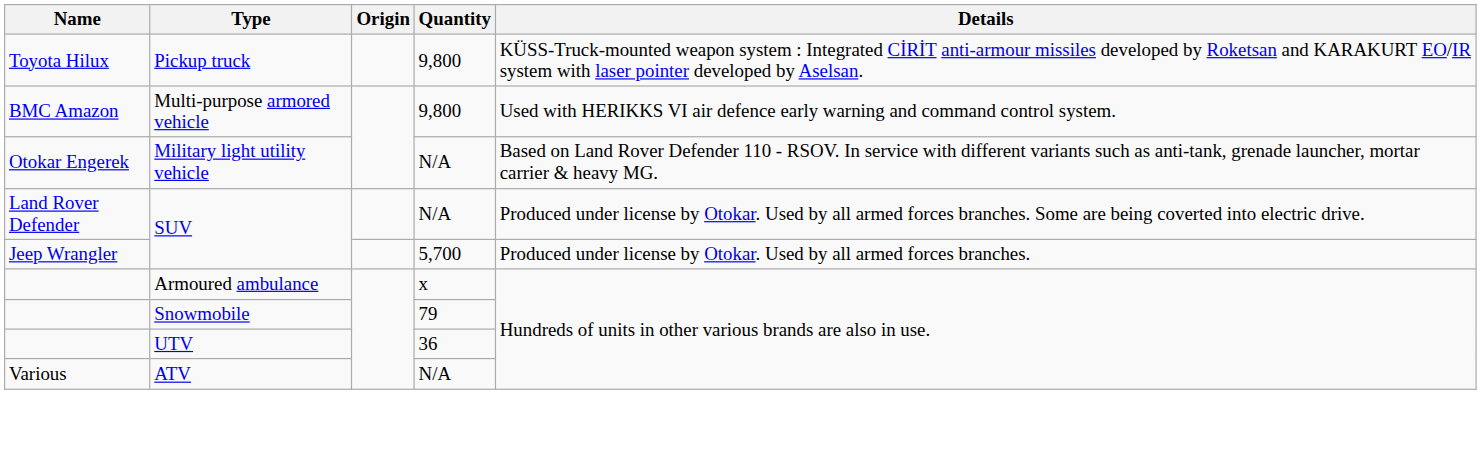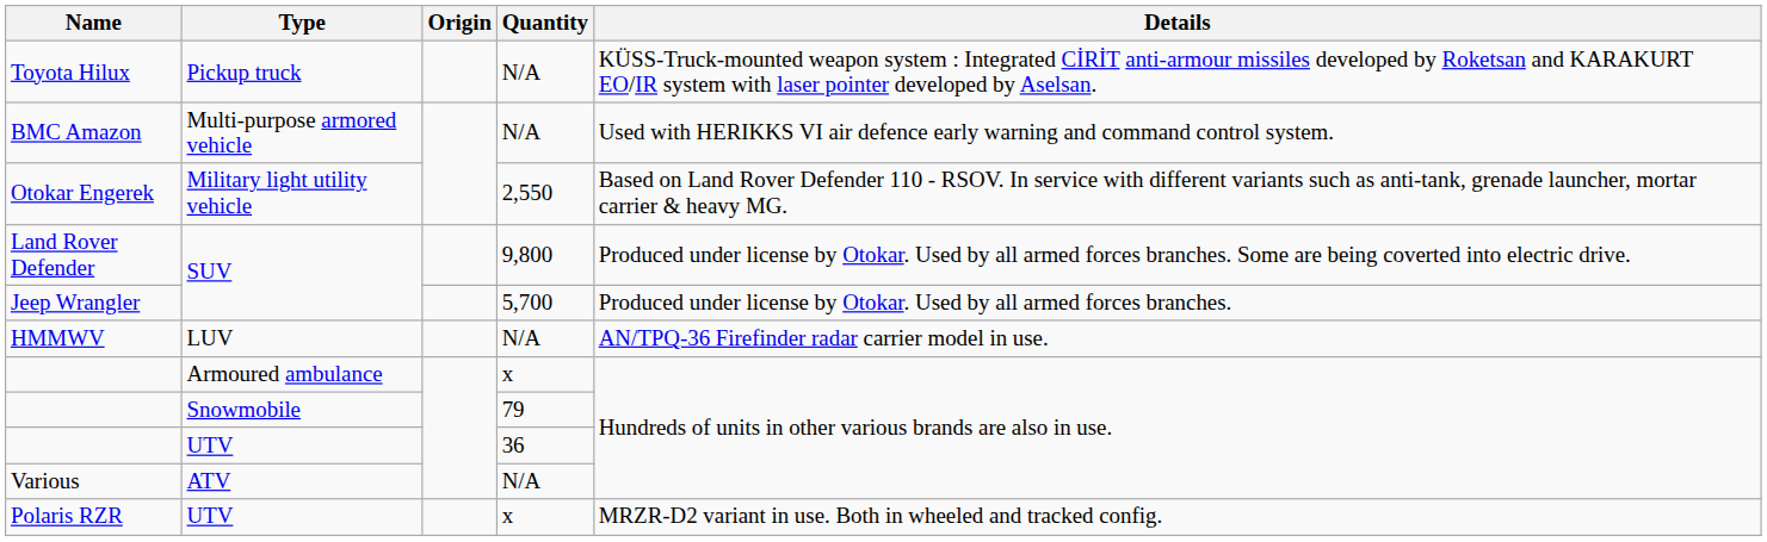Toyota Hilux | Quantity: 9,800 -> N/A
BMC Amazon | Quantity: 9,800 -> N/A
Otokar Engerek | Quantity: N/A -> 2,550
Land Rover Defender | Quantity: N/A -> 9,800
+ row: HMMWV | LUV | N/A | AN/TPQ-36 Firefinder radar carrier model in use.
+ row: Polaris RZR | UTV | x | MRZR-D2 variant in use. Both in wheeled and tracked config.
